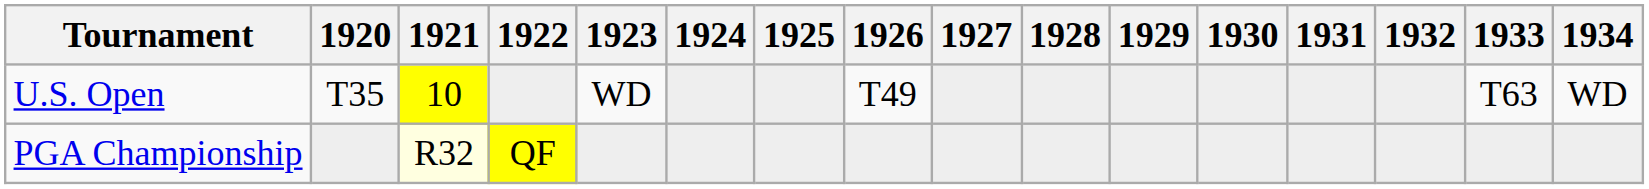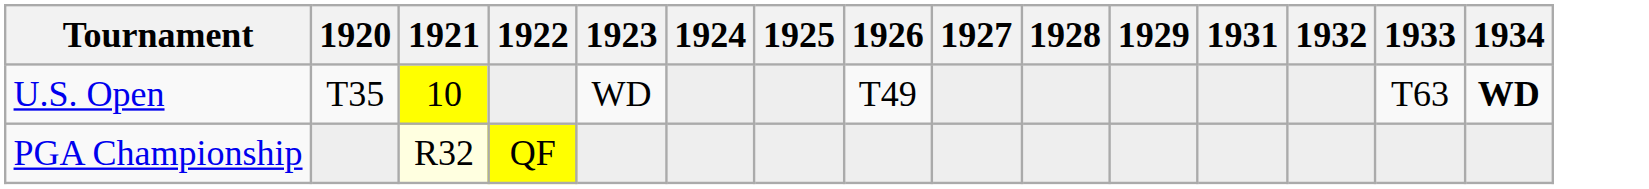- column: 1930
U.S. Open | 1934: normal -> bold
